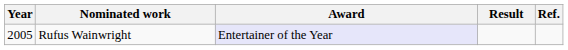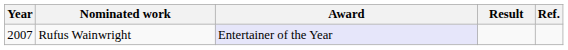Rufus Wainwright | Year: 2005 -> 2007
